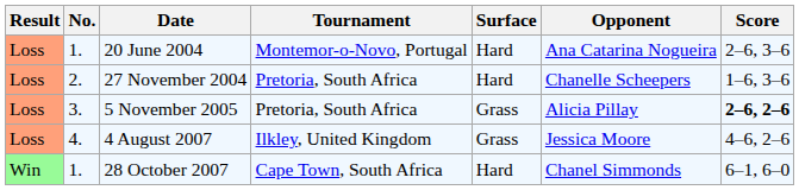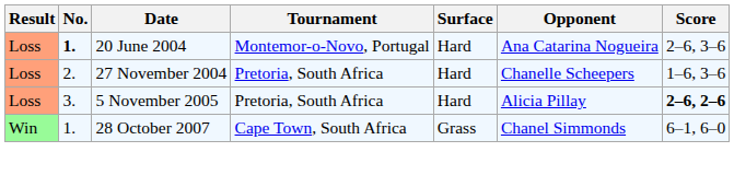20 June 2004 | No.: normal -> bold
5 November 2005 | Surface: Grass -> Hard
- row: Loss | 4. | 4 August 2007 | Ilkley, United Kingdom | Grass | Jessica Moore | 4–6, 2–6
28 October 2007 | Surface: Hard -> Grass
